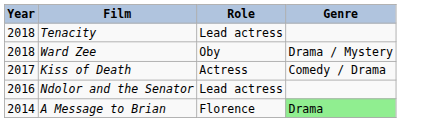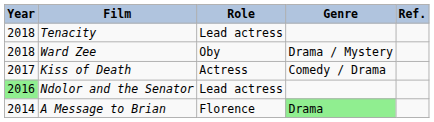+ column: Ref.
Ndolor and the Senator | Year: no background -> lightgreen background
